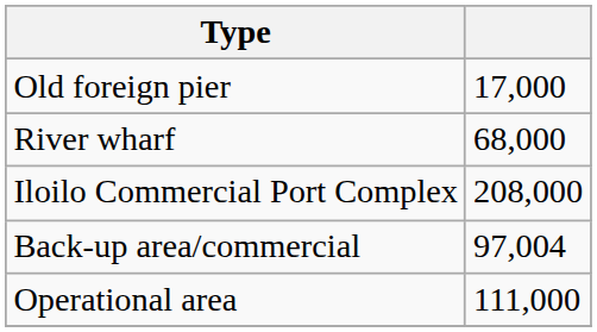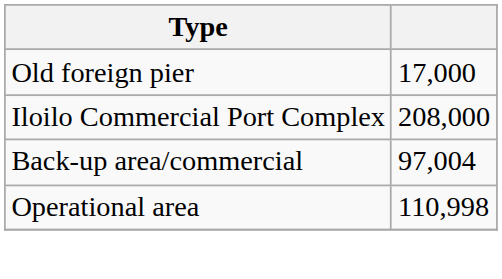- row: River wharf | 68,000
Operational area | column 2: 111,000 -> 110,998
